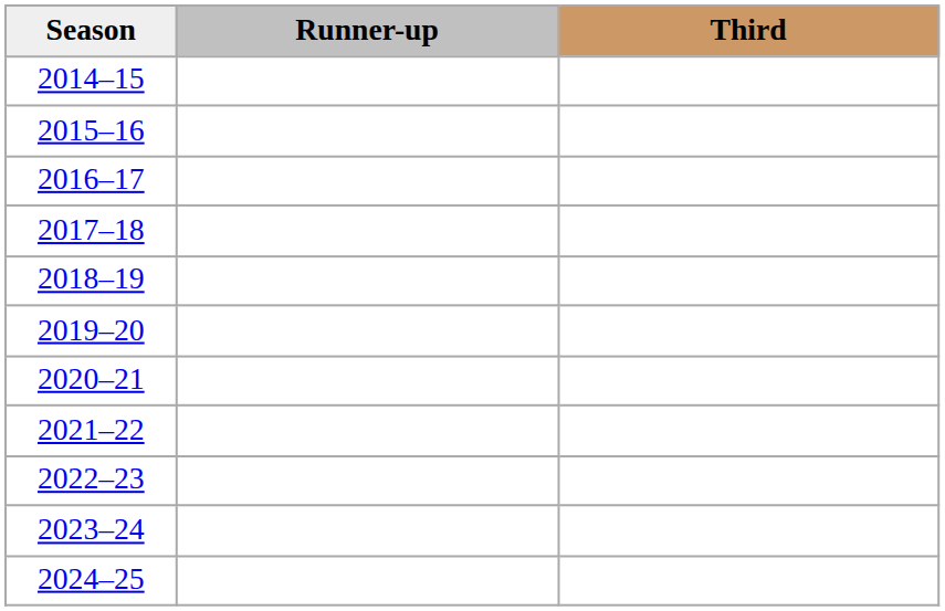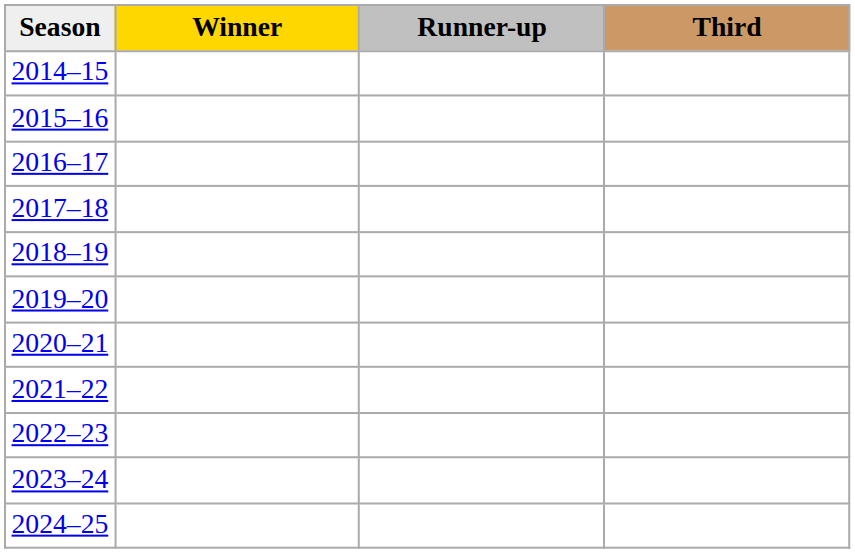+ column: Winner
